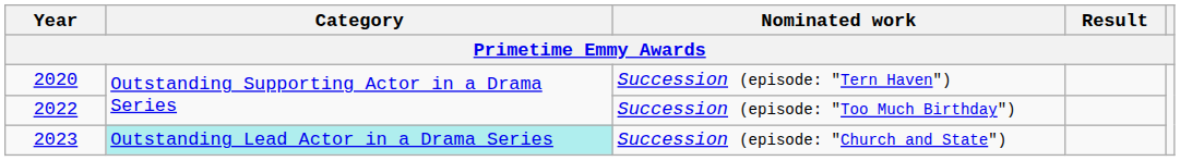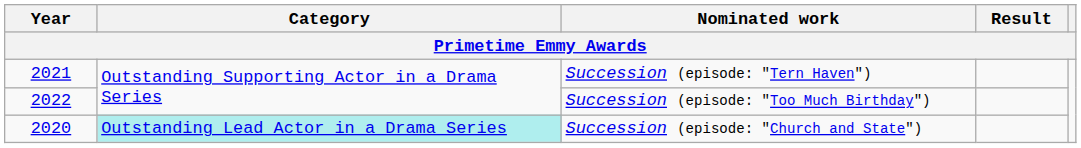Succession (episode: "Tern Haven") | Year: 2020 -> 2021
Succession (episode: "Church and State") | Year: 2023 -> 2020
